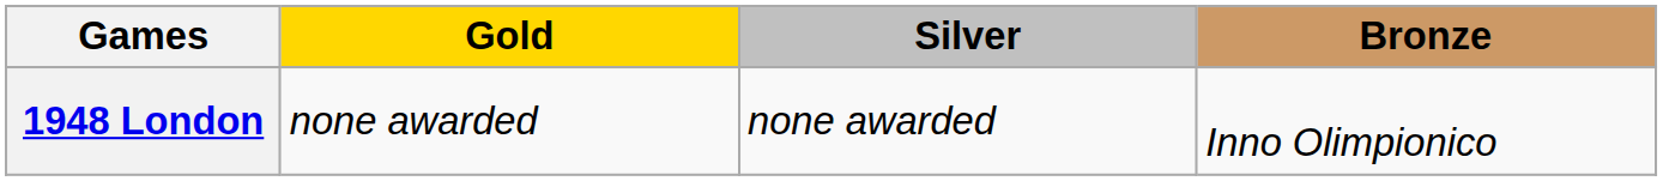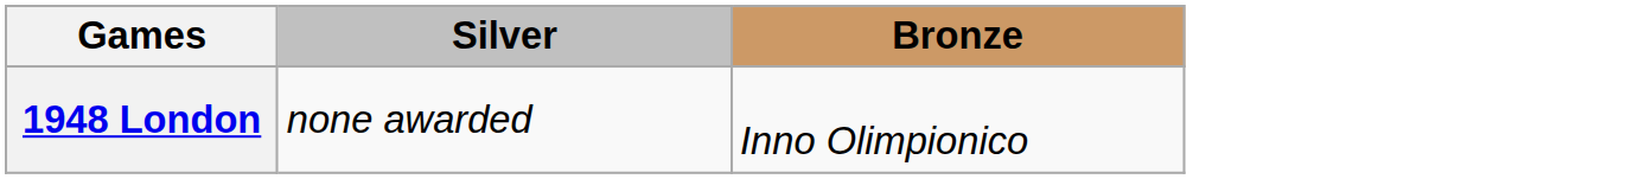- column: Gold | none awarded
